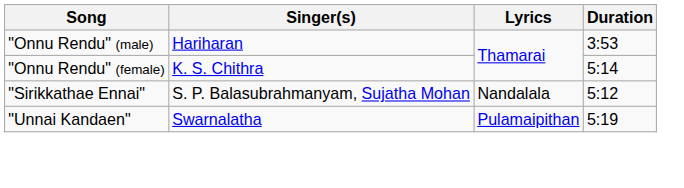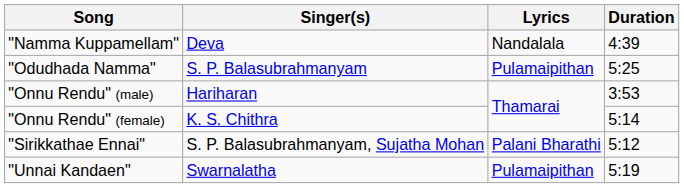+ row: "Namma Kuppamellam" | Deva | Nandalala | 4:39
+ row: "Odudhada Namma" | S. P. Balasubrahmanyam | Pulamaipithan | 5:25
"Sirikkathae Ennai" | Lyrics: Nandalala -> Palani Bharathi
